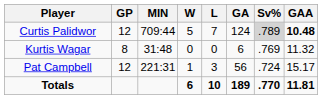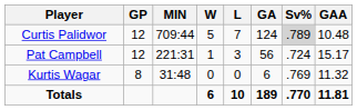Curtis Palidwor | GAA: bold -> normal
rows swapped: Pat Campbell <-> Kurtis Wagar
